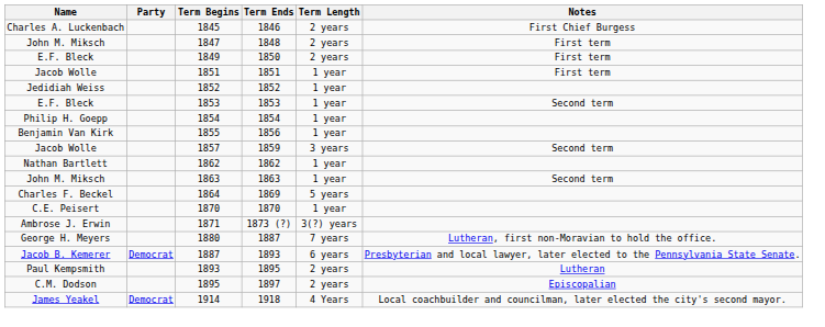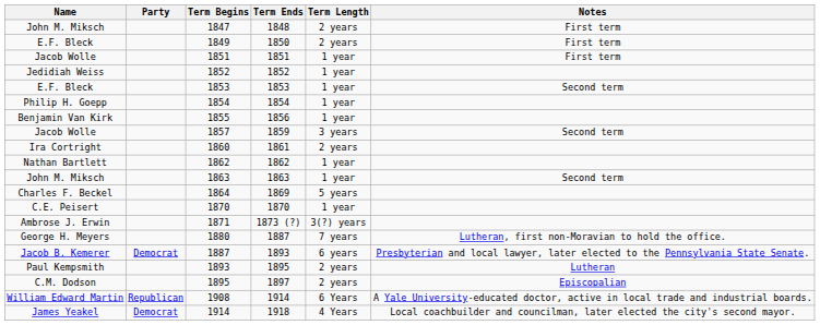- row: Charles A. Luckenbach | 1845 | 1846 | 2 years | First Chief Burgess
+ row: Ira Cortright | 1860 | 1861 | 2 years
+ row: William Edward Martin | Republican | 1908 | 1914 | 6 Years | A Yale University-educated doctor, active in local trade and industrial boards.
